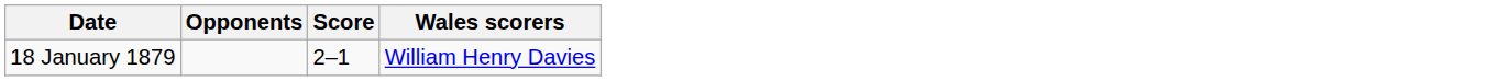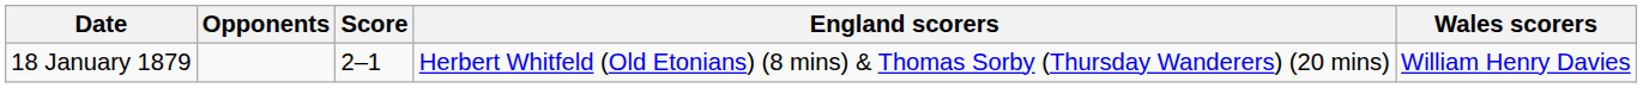+ column: England scorers | Herbert Whitfeld (Old Etonians) (8 mins) & Thomas Sorby (Thursday Wanderers) (20 mins)
